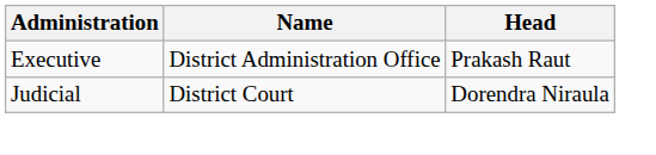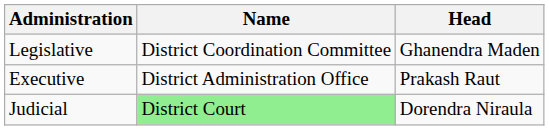+ row: Legislative | District Coordination Committee | Ghanendra Maden
Judicial | Name: no background -> lightgreen background
